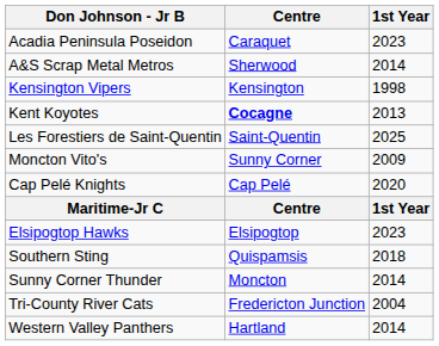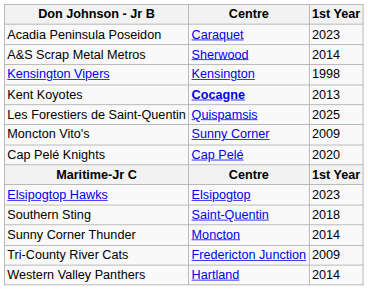Les Forestiers de Saint-Quentin | Centre: Saint-Quentin -> Quispamsis
Southern Sting | Centre: Quispamsis -> Saint-Quentin
Tri-County River Cats | 1st Year: 2004 -> 2009
